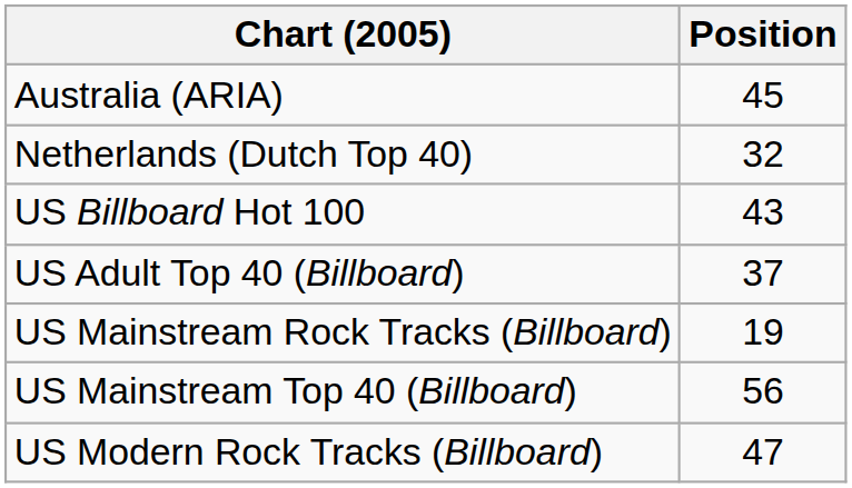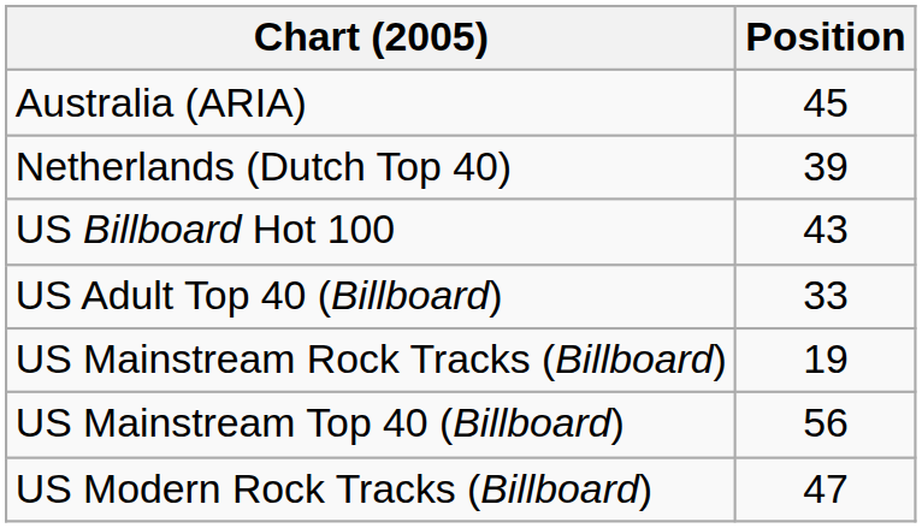Netherlands (Dutch Top 40) | Position: 32 -> 39
US Adult Top 40 (Billboard) | Position: 37 -> 33
